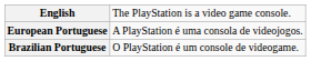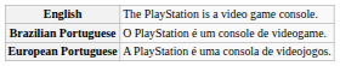rows swapped: European Portuguese <-> Brazilian Portuguese
